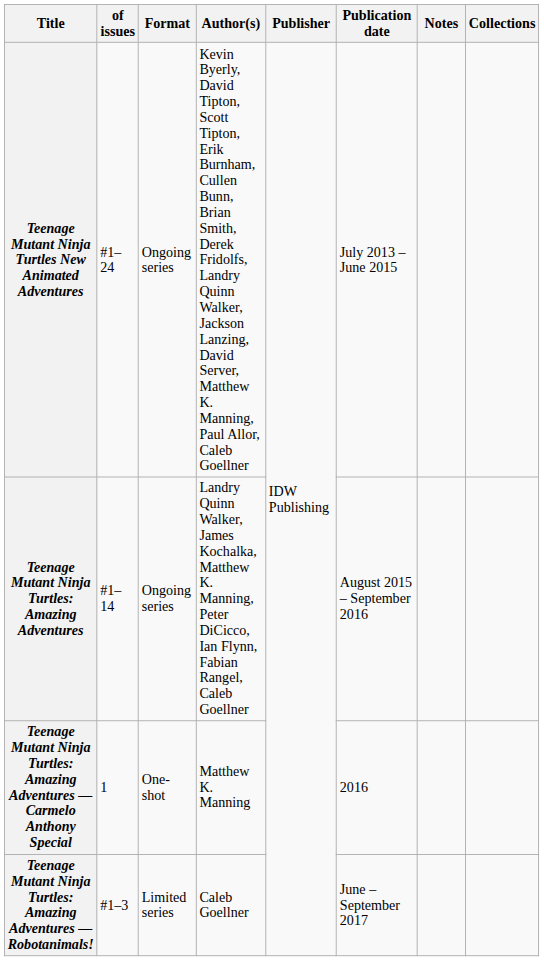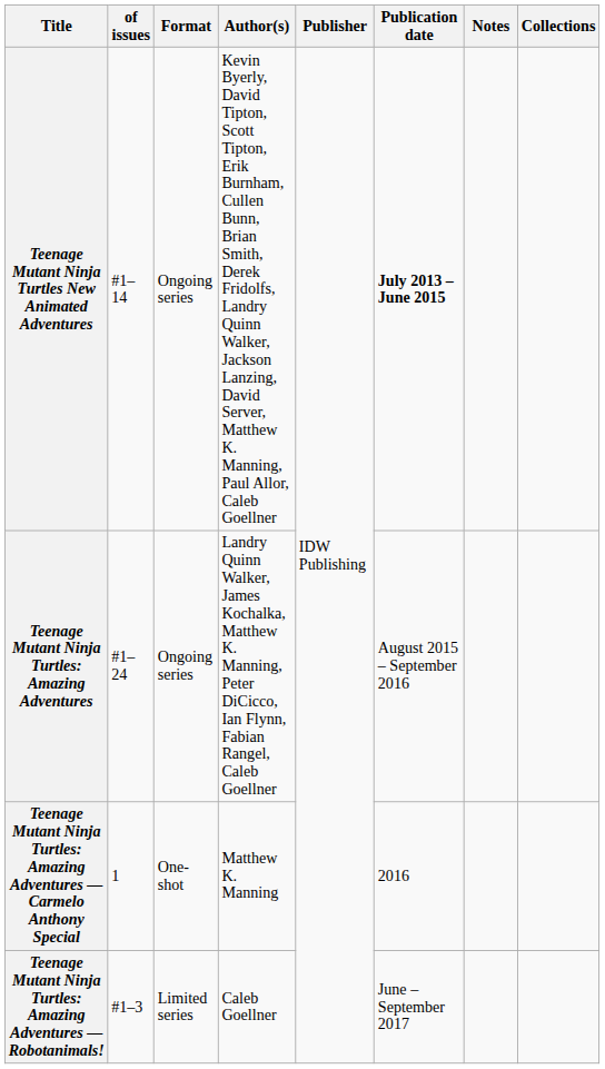Teenage Mutant Ninja Turtles New Animated Adventures | of issues: #1–24 -> #1–14
Teenage Mutant Ninja Turtles New Animated Adventures | Publication date: normal -> bold
Teenage Mutant Ninja Turtles: Amazing Adventures | of issues: #1–14 -> #1–24
